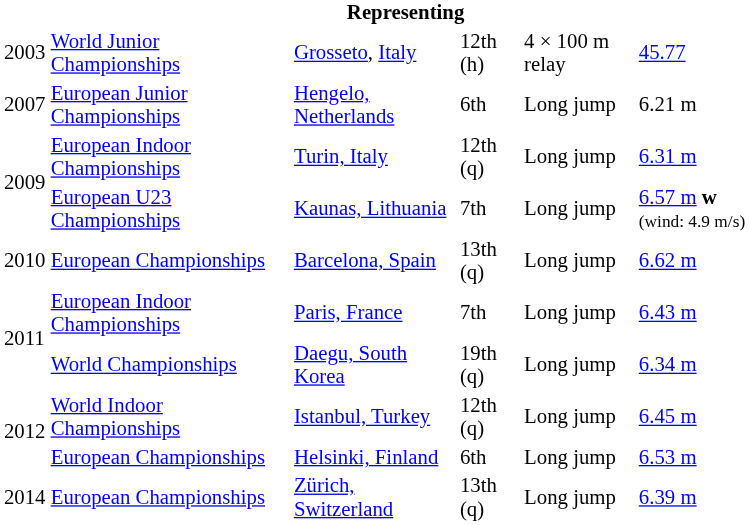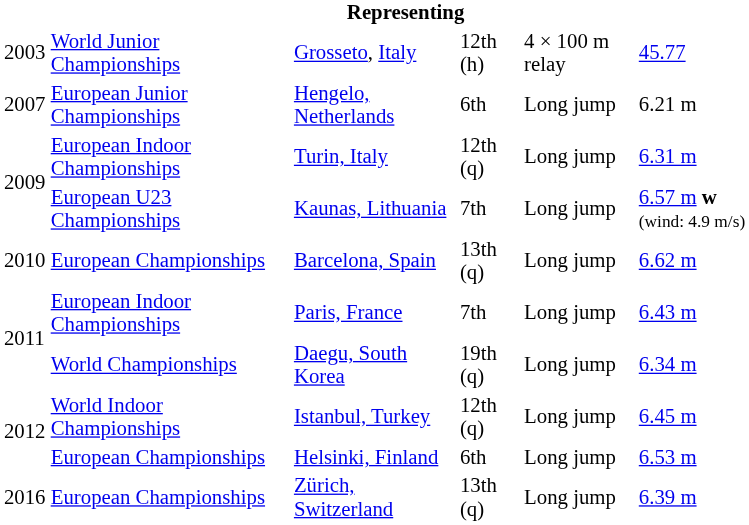Zürich, Switzerland | column 1: 2014 -> 2016
